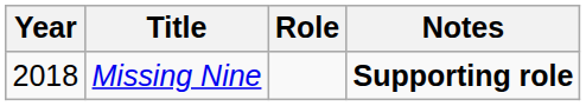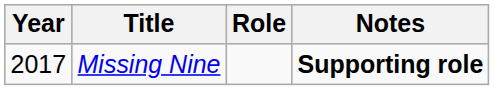Missing Nine | Year: 2018 -> 2017
